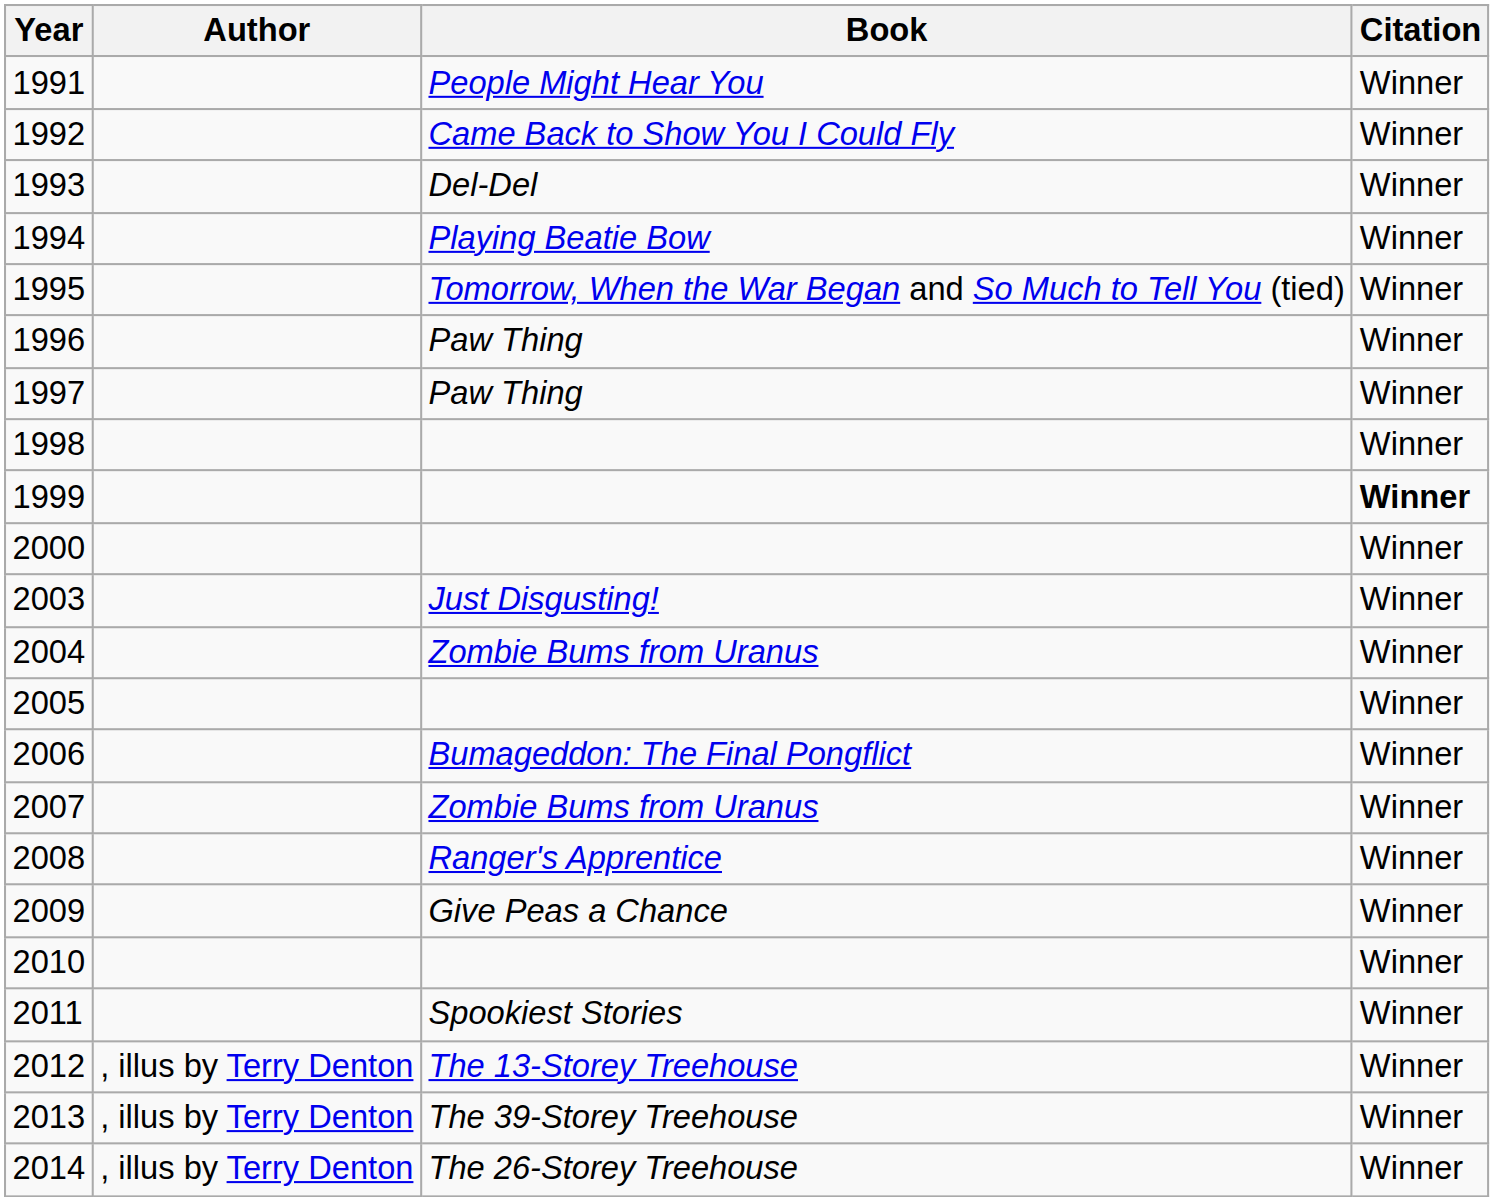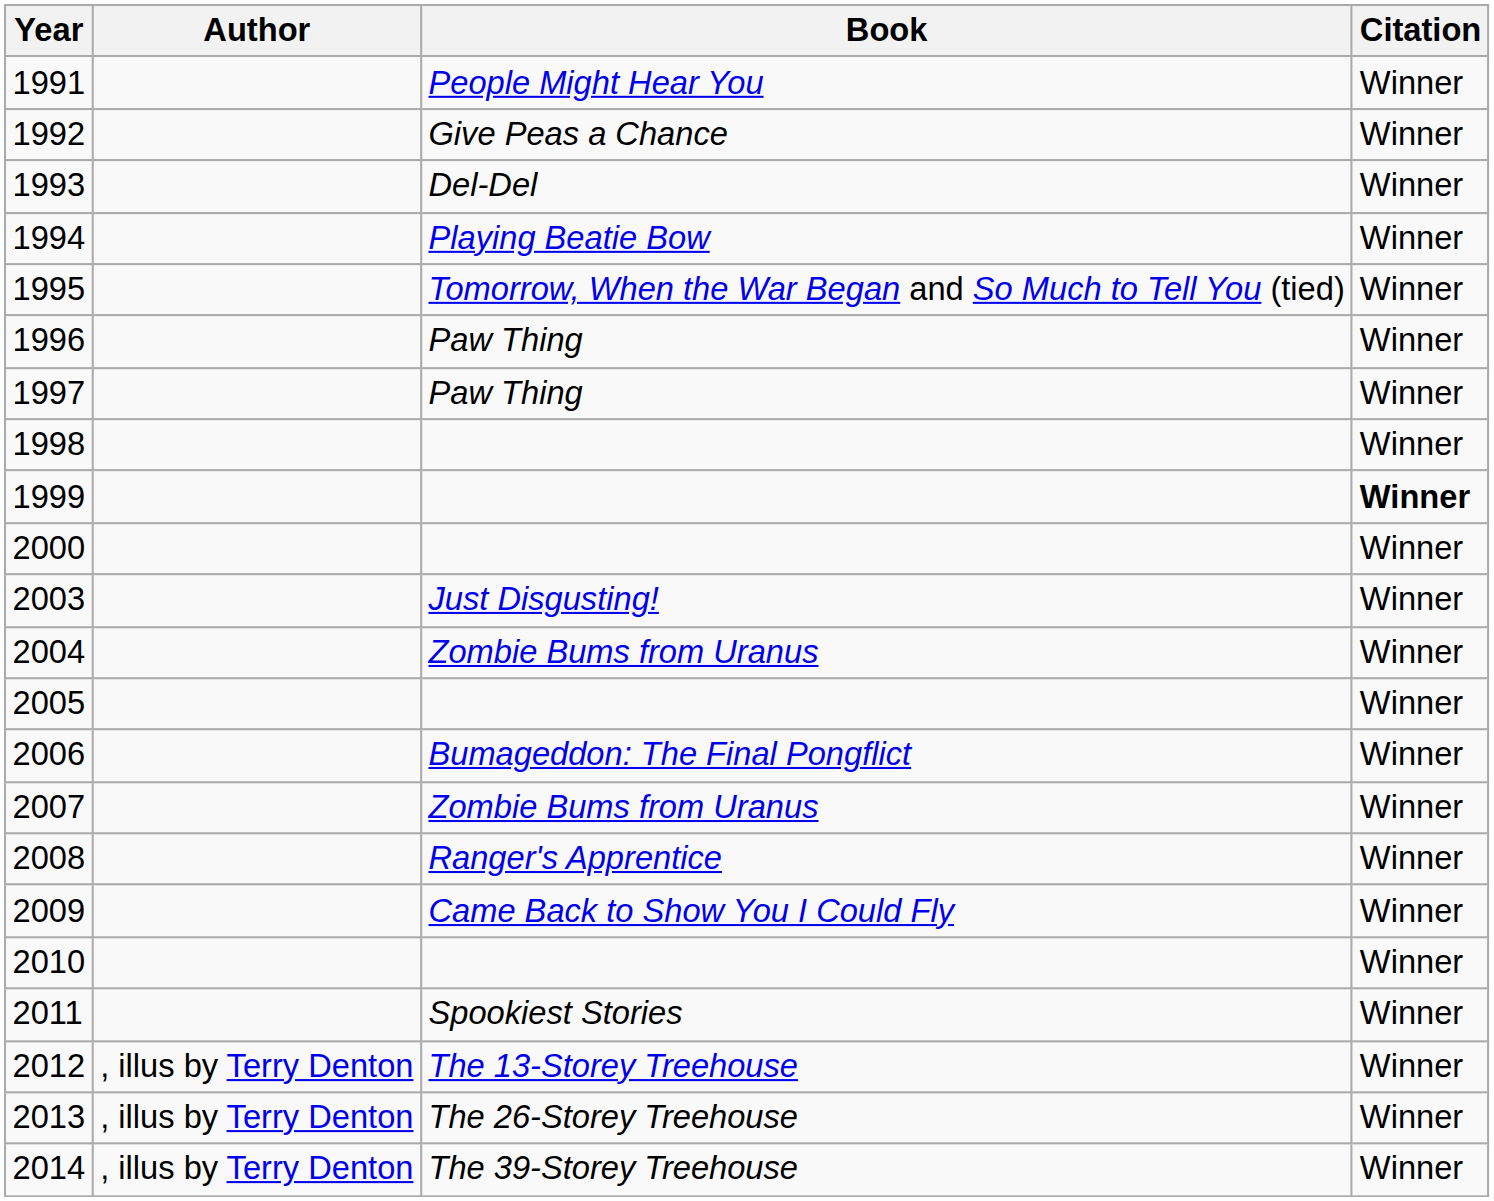1992 | Book: Came Back to Show You I Could Fly -> Give Peas a Chance
2009 | Book: Give Peas a Chance -> Came Back to Show You I Could Fly
2013 | Book: The 39-Storey Treehouse -> The 26-Storey Treehouse
2014 | Book: The 26-Storey Treehouse -> The 39-Storey Treehouse
